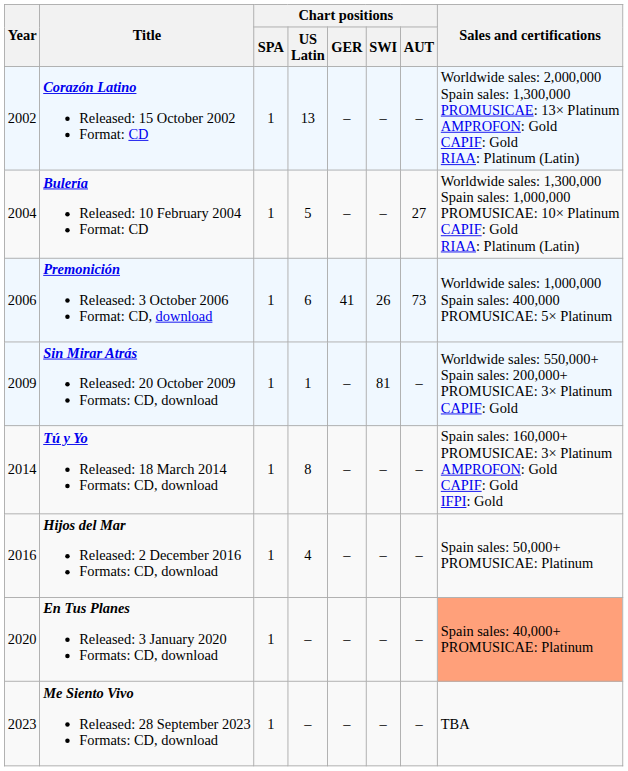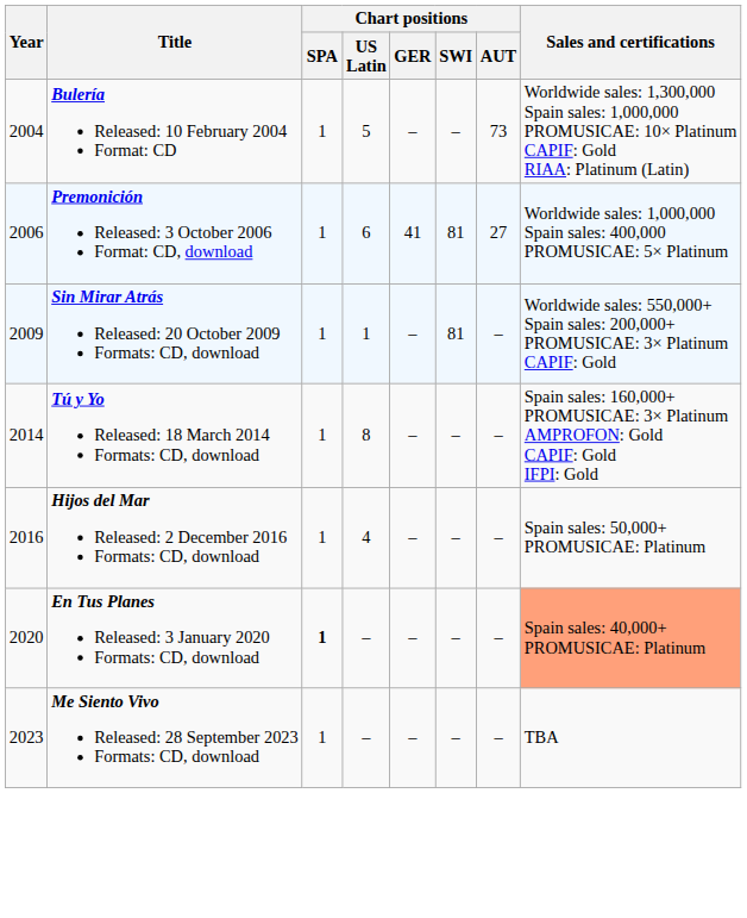- row: 2002 | Corazón Latino Released: 15 October 2002 Format: CD | 1 | 13 | – | – | – | Worldwide sales: 2,000,000 Spain sales: 1,300,000 PROMUSICAE: 13× Platinum AMPROFON: Gold CAPIF: Gold RIAA: Platinum (Latin)
Bulería Released: 10 February 2004 Format: CD | Chart positions / AUT: 27 -> 73
Premonición Released: 3 October 2006 Format: CD, download | Chart positions / SWI: 26 -> 81
Premonición Released: 3 October 2006 Format: CD, download | Chart positions / AUT: 73 -> 27
En Tus Planes Released: 3 January 2020 Formats: CD, download | Chart positions / SPA: normal -> bold
